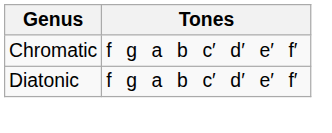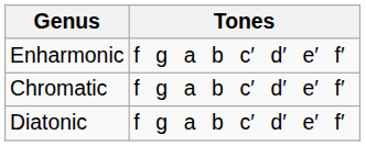+ row: Enharmonic | f g a b c′ d′ e′ f′
